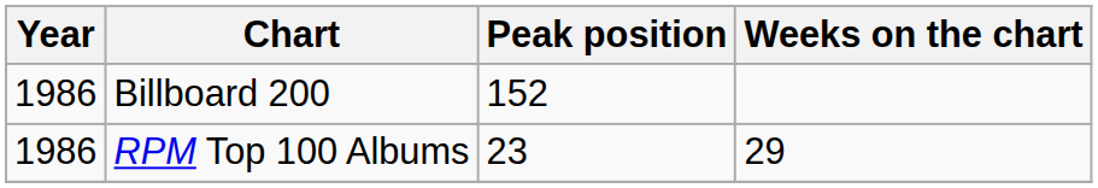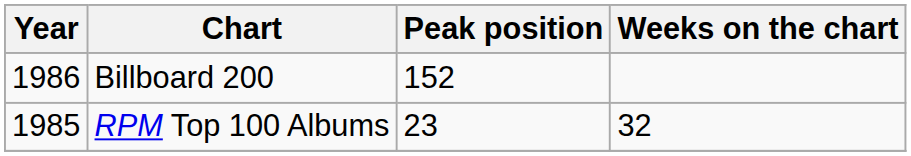RPM Top 100 Albums | Year: 1986 -> 1985
RPM Top 100 Albums | Weeks on the chart: 29 -> 32
